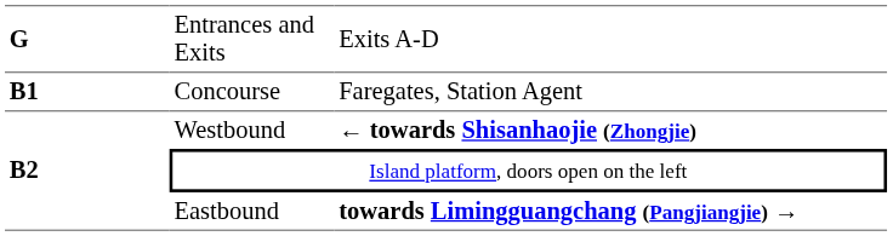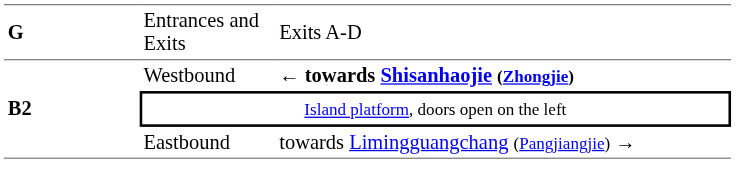- row: B1 | Concourse | Faregates, Station Agent
Eastbound | column 3: bold -> normal
